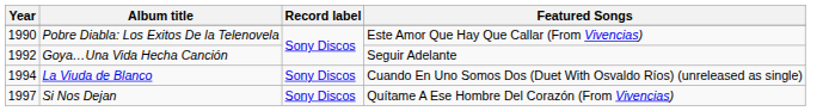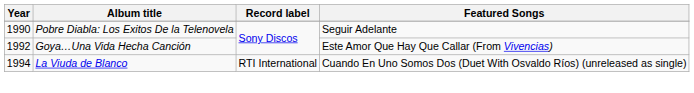Pobre Diabla: Los Exitos De la Telenovela | Featured Songs: Este Amor Que Hay Que Callar (From Vivencias) -> Seguir Adelante
Goya…Una Vida Hecha Canción | Featured Songs: Seguir Adelante -> Este Amor Que Hay Que Callar (From Vivencias)
La Viuda de Blanco | Record label: Sony Discos -> RTI International
- row: 1997 | Si Nos Dejan | Sony Discos | Quítame A Ese Hombre Del Corazón (From Vivencias)
